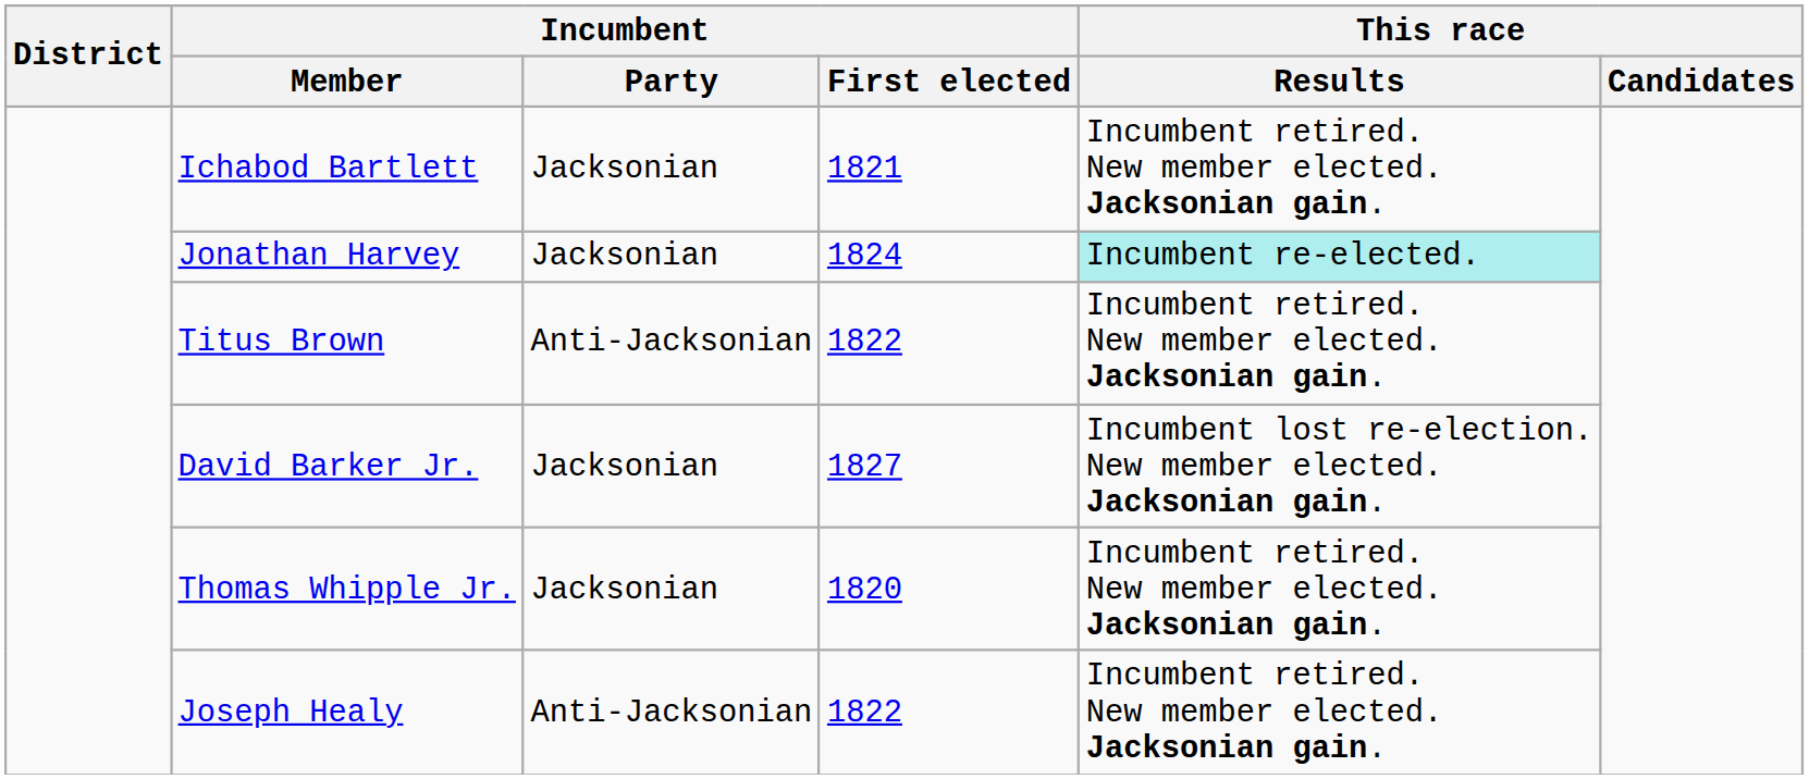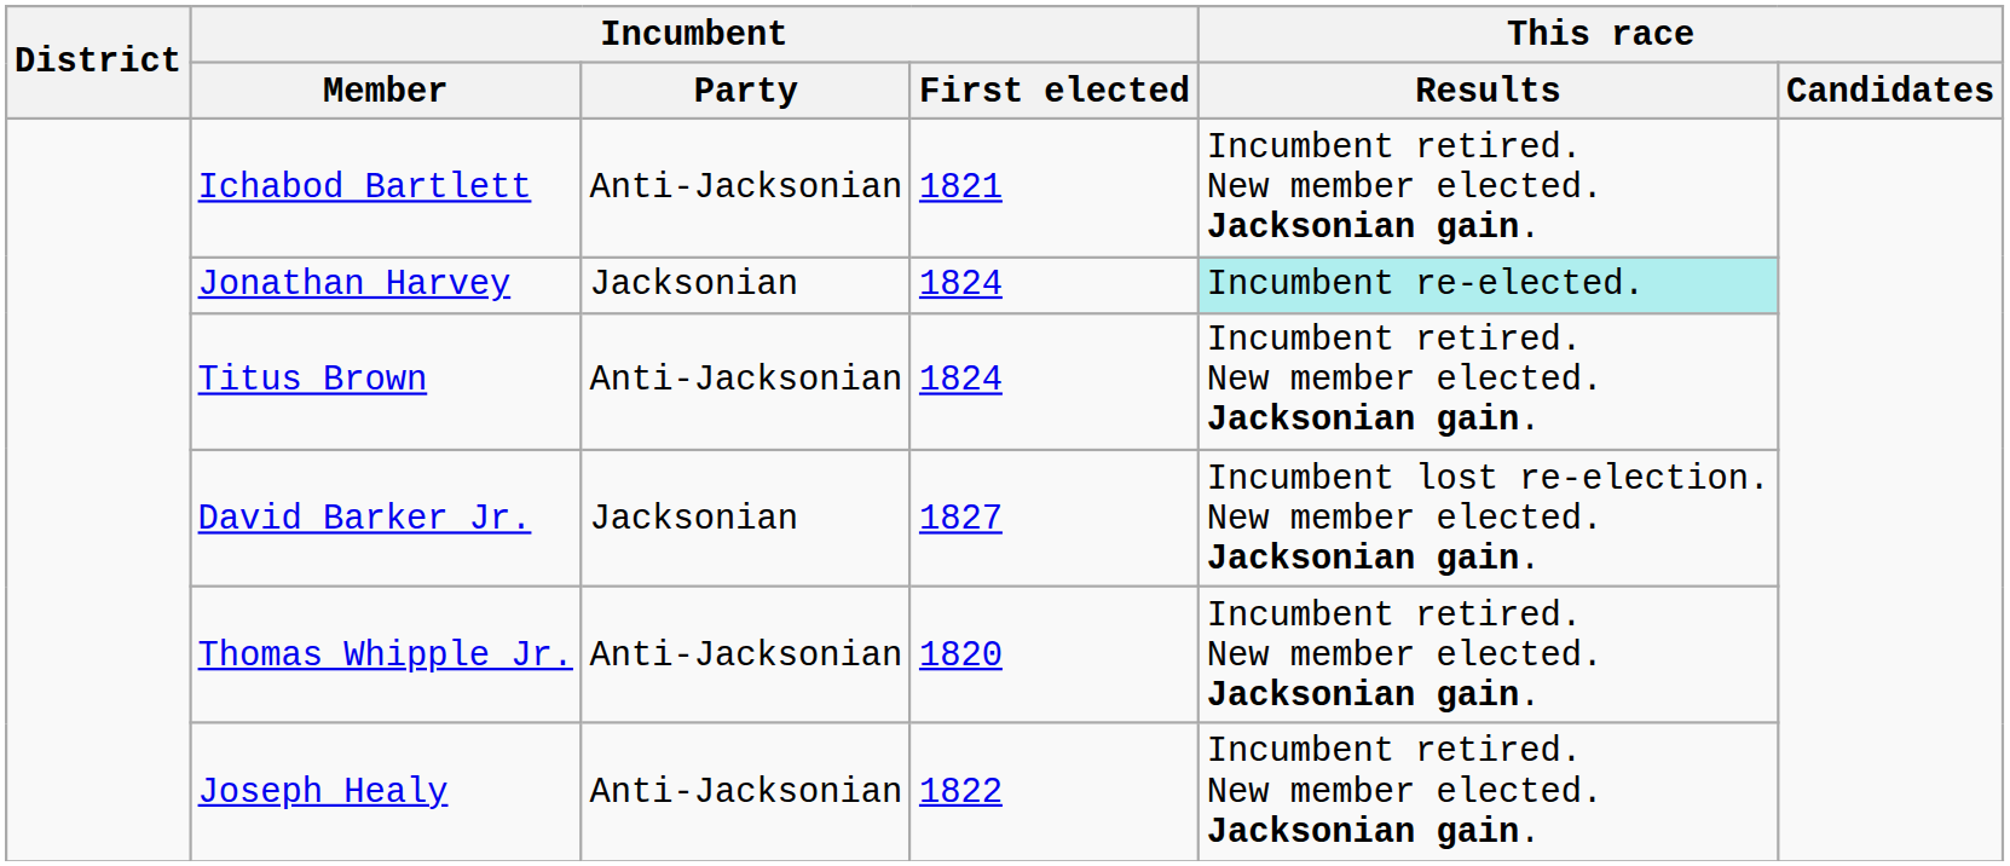Ichabod Bartlett | Incumbent / Party: Jacksonian -> Anti-Jacksonian
Titus Brown | Incumbent / First elected: 1822 -> 1824
Thomas Whipple Jr. | Incumbent / Party: Jacksonian -> Anti-Jacksonian
